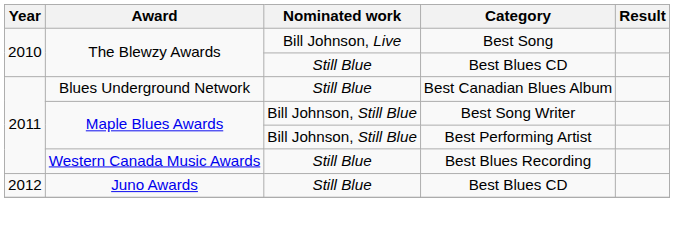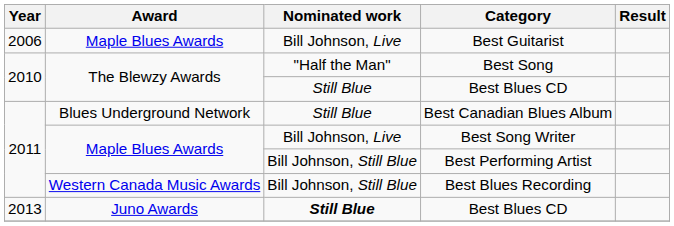+ row: 2006 | Maple Blues Awards | Bill Johnson, Live | Best Guitarist
Best Song | Nominated work: Bill Johnson, Live -> "Half the Man"
Best Song Writer | Nominated work: Bill Johnson, Still Blue -> Bill Johnson, Live
Best Blues Recording | Nominated work: Still Blue -> Bill Johnson, Still Blue
Juno Awards / Best Blues CD | Year: 2012 -> 2013
Juno Awards / Best Blues CD | Nominated work: normal -> bold
